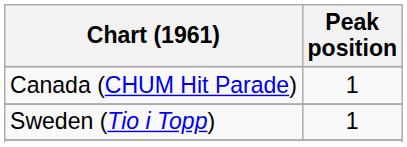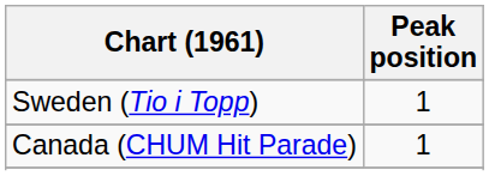rows swapped: Canada (CHUM Hit Parade) <-> Sweden (Tio i Topp)
